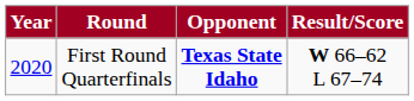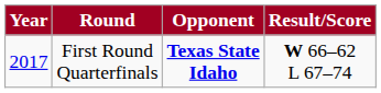First Round Quarterfinals | Year: 2020 -> 2017
